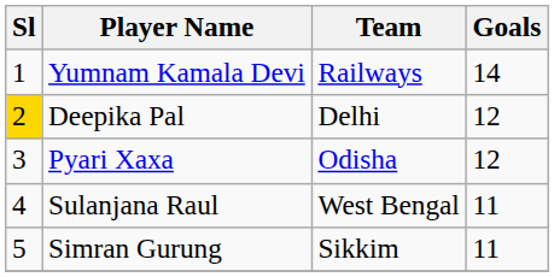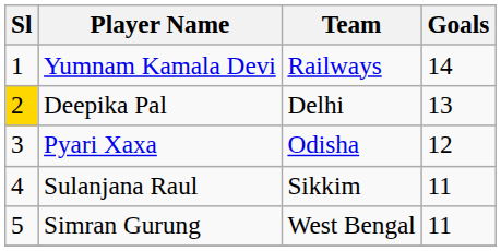Deepika Pal | Goals: 12 -> 13
Sulanjana Raul | Team: West Bengal -> Sikkim
Simran Gurung | Team: Sikkim -> West Bengal
